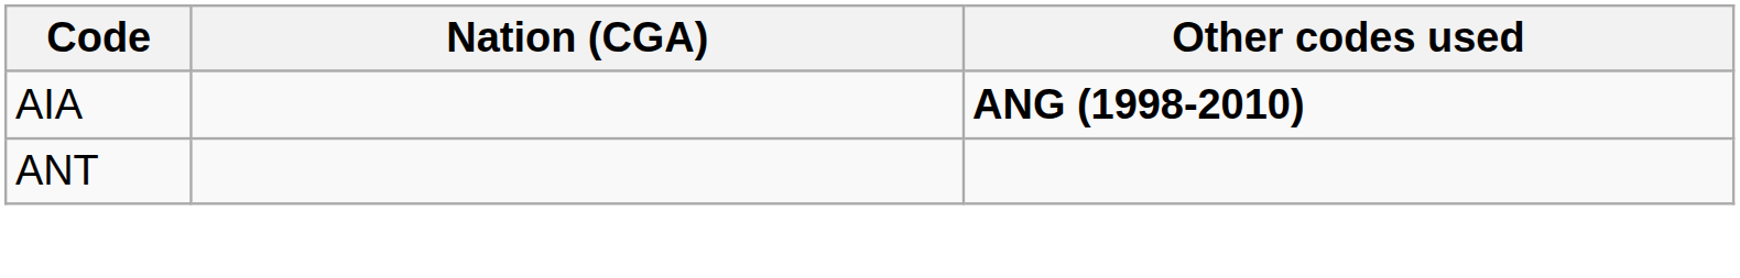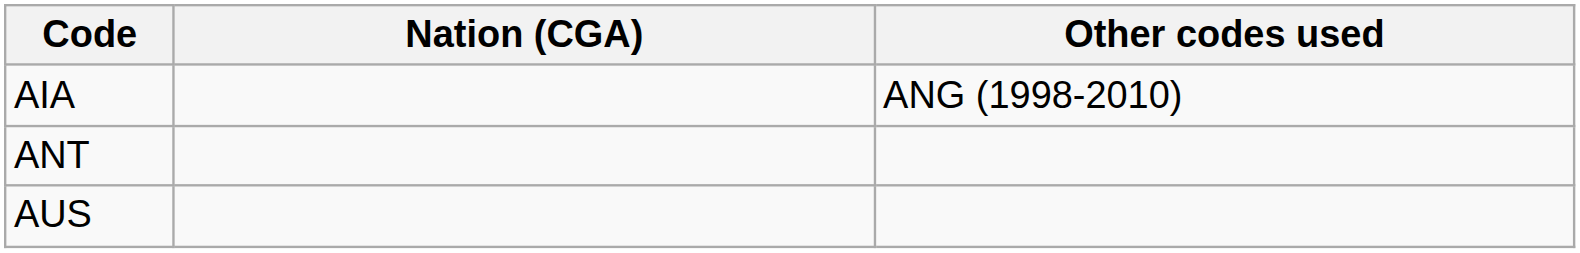AIA | Other codes used: bold -> normal
+ row: AUS
